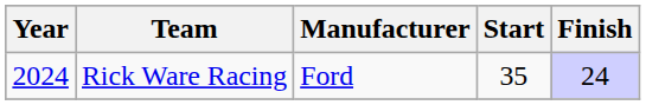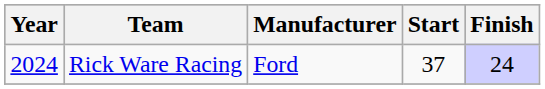Rick Ware Racing | Start: 35 -> 37
